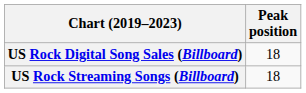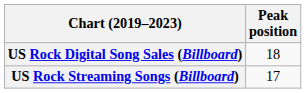US Rock Streaming Songs (Billboard) | Peak position: 18 -> 17
